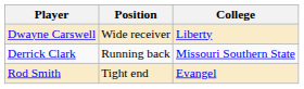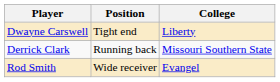Dwayne Carswell | Position: Wide receiver -> Tight end
Rod Smith | Position: Tight end -> Wide receiver
